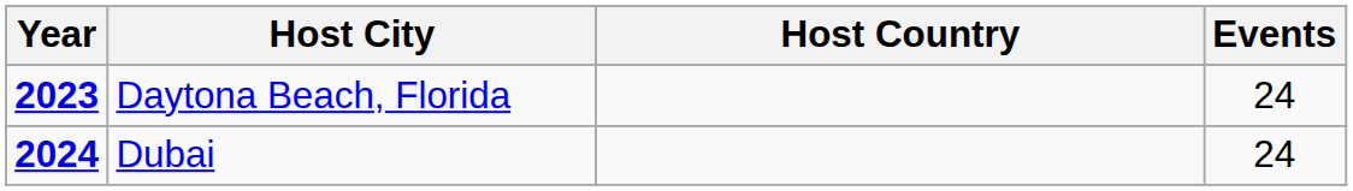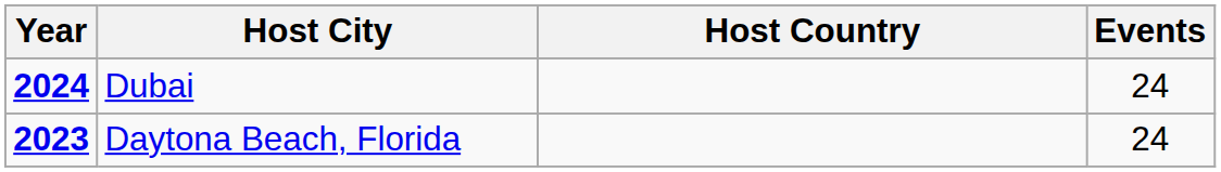rows swapped: Daytona Beach, Florida <-> Dubai
